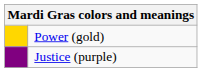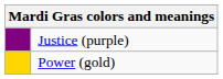rows swapped: Justice (purple) <-> Power (gold)
